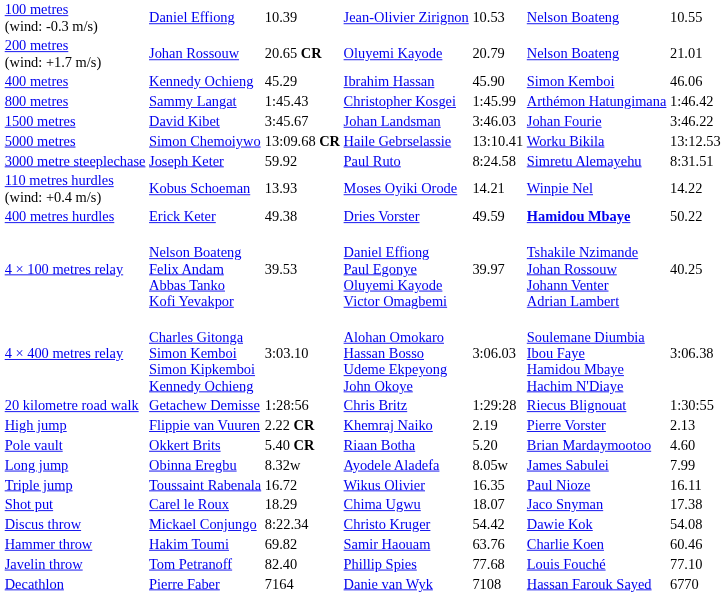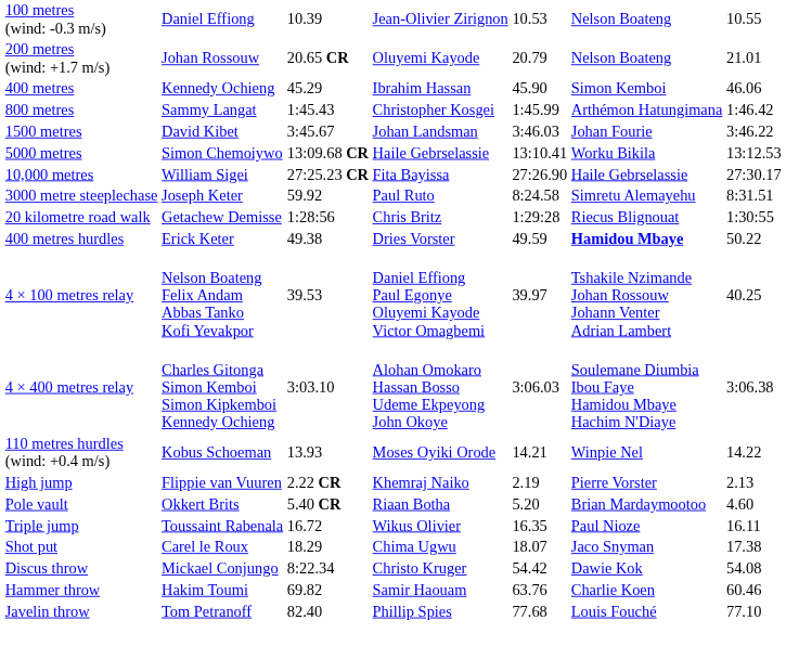+ row: 10,000 metres | William Sigei | 27:25.23 CR | Fita Bayissa | 27:26.90 | Haile Gebrselassie | 27:30.17
rows swapped: 110 metres hurdles (wind: +0.4 m/s) <-> 20 kilometre road walk
- row: Long jump | Obinna Eregbu | 8.32w | Ayodele Aladefa | 8.05w | James Sabulei | 7.99
- row: Decathlon | Pierre Faber | 7164 | Danie van Wyk | 7108 | Hassan Farouk Sayed | 6770
